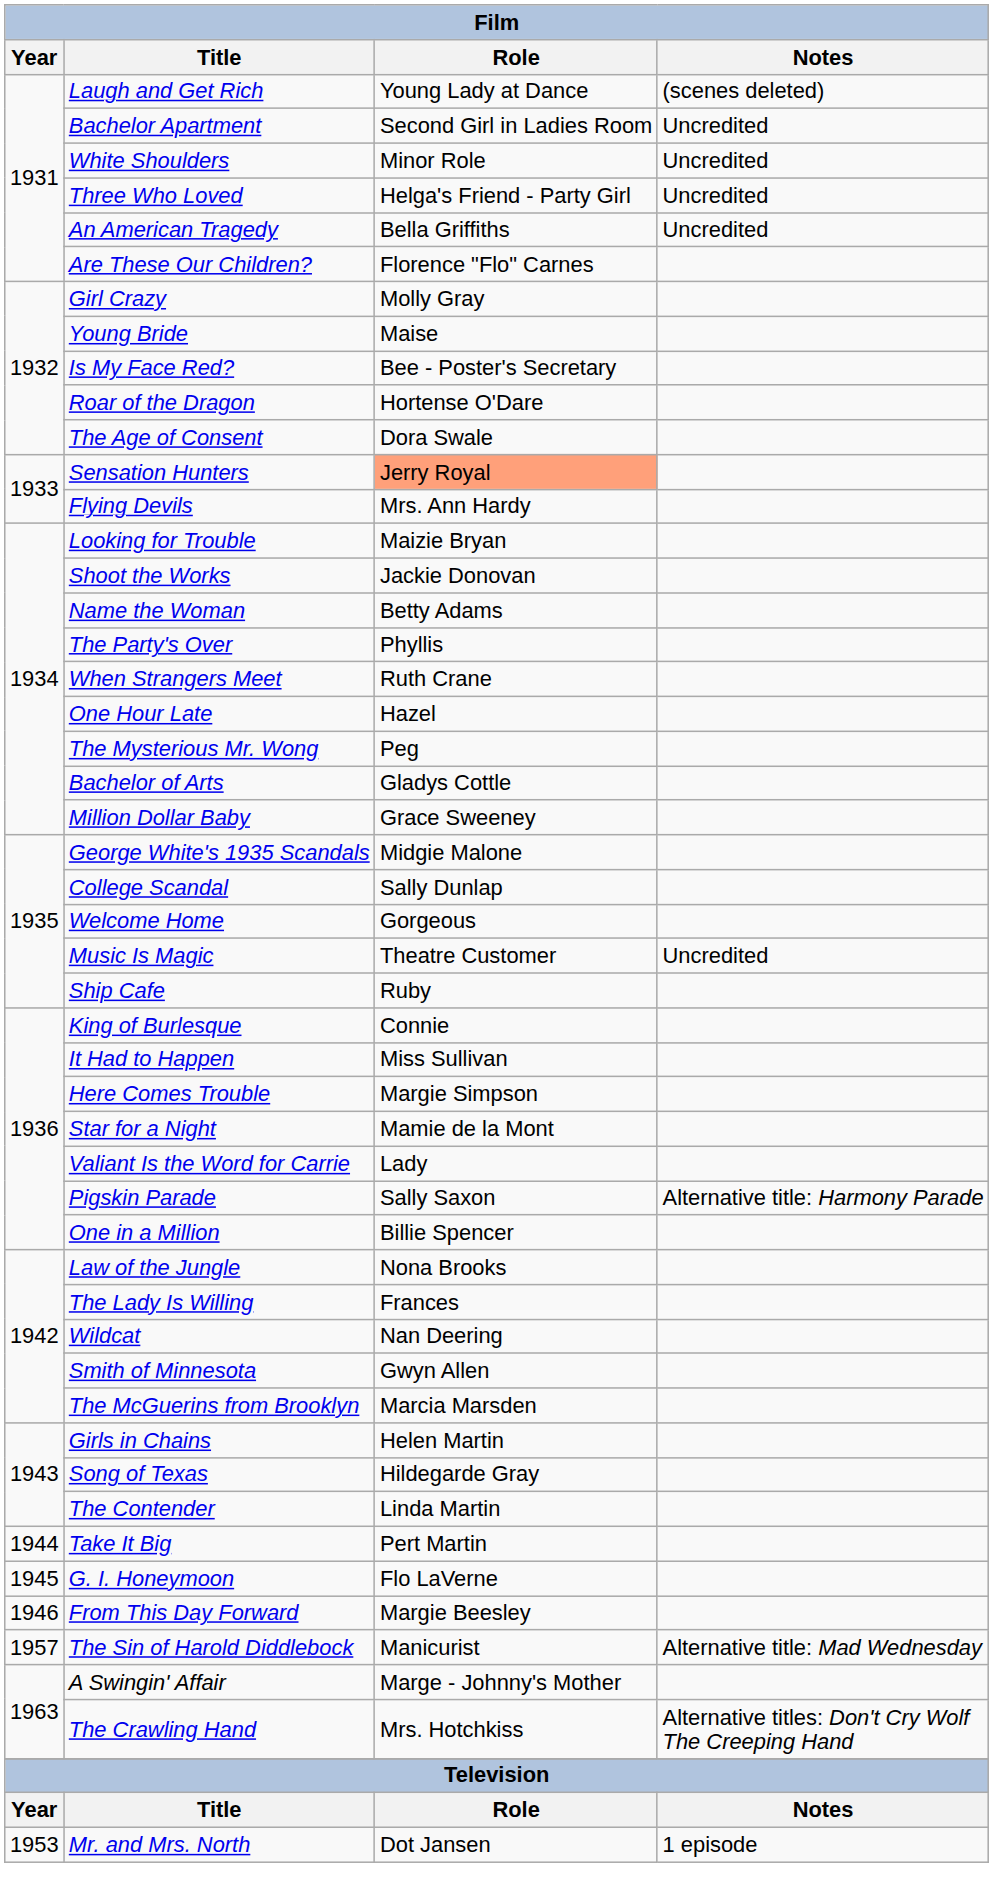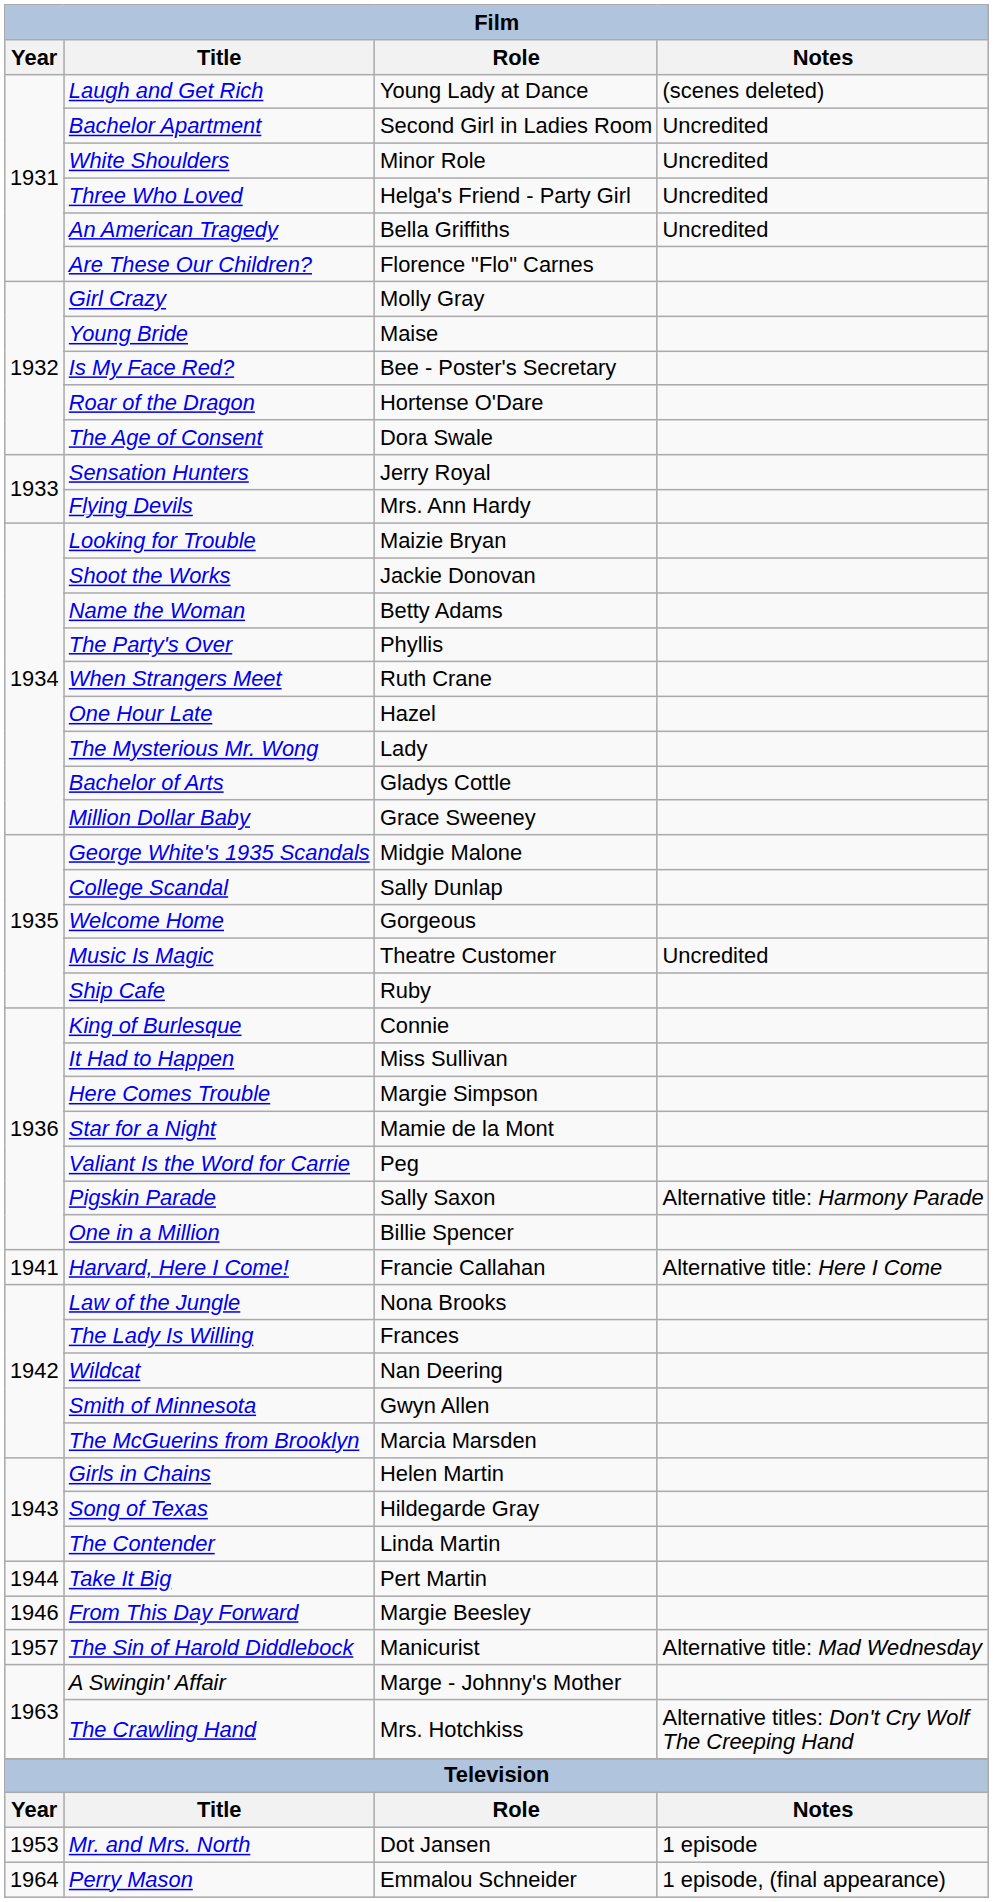Sensation Hunters | Role: lightsalmon background -> no background
The Mysterious Mr. Wong | Role: Peg -> Lady
Valiant Is the Word for Carrie | Role: Lady -> Peg
+ row: 1941 | Harvard, Here I Come! | Francie Callahan | Alternative title: Here I Come
- row: 1945 | G. I. Honeymoon | Flo LaVerne
+ row: 1964 | Perry Mason | Emmalou Schneider | 1 episode, (final appearance)
